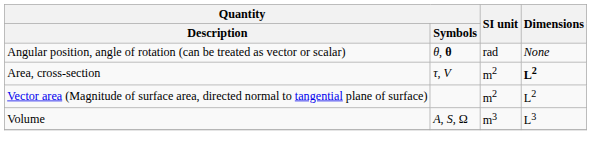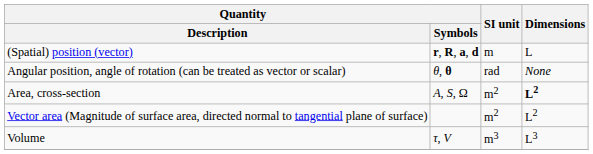+ row: (Spatial) position (vector) | r, R, a, d | m | L
Area, cross-section | Quantity / Symbols: τ, V -> A, S, Ω
Volume | Quantity / Symbols: A, S, Ω -> τ, V
